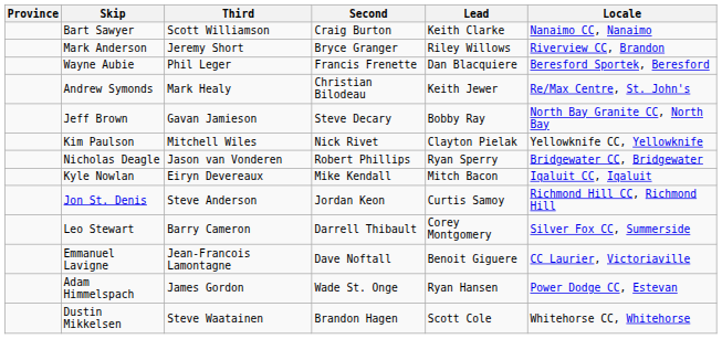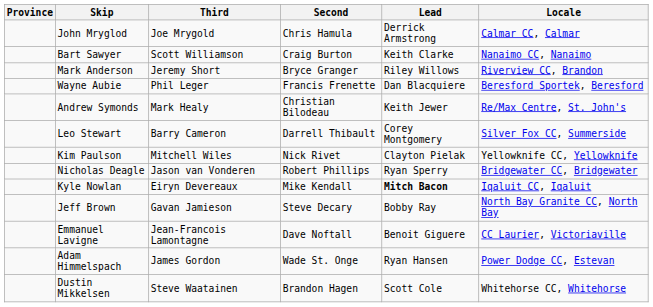+ row: John Mryglod | Joe Mrygold | Chris Hamula | Derrick Armstrong | Calmar CC, Calmar
rows swapped: Jeff Brown <-> Leo Stewart
Kyle Nowlan | Lead: normal -> bold
- row: Jon St. Denis | Steve Anderson | Jordan Keon | Curtis Samoy | Richmond Hill CC, Richmond Hill
